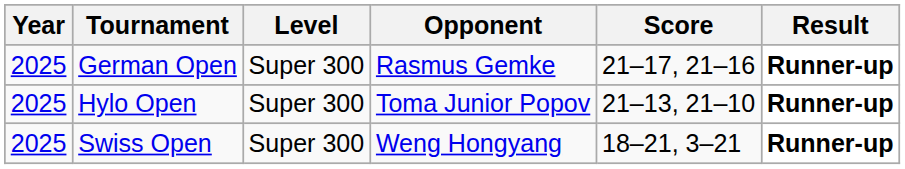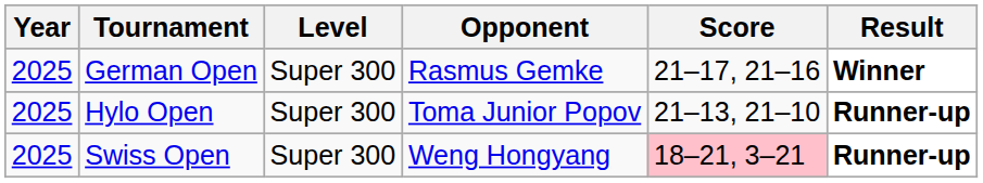German Open | Result: Runner-up -> Winner
Swiss Open | Score: no background -> pink background
